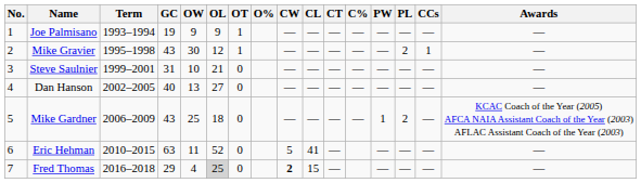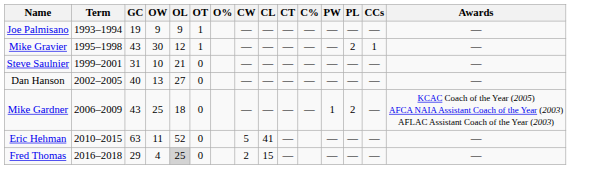- column: No. | 1 | 2 | 3 | 4 | 5 | 6 | 7
Fred Thomas | CW: bold -> normal
